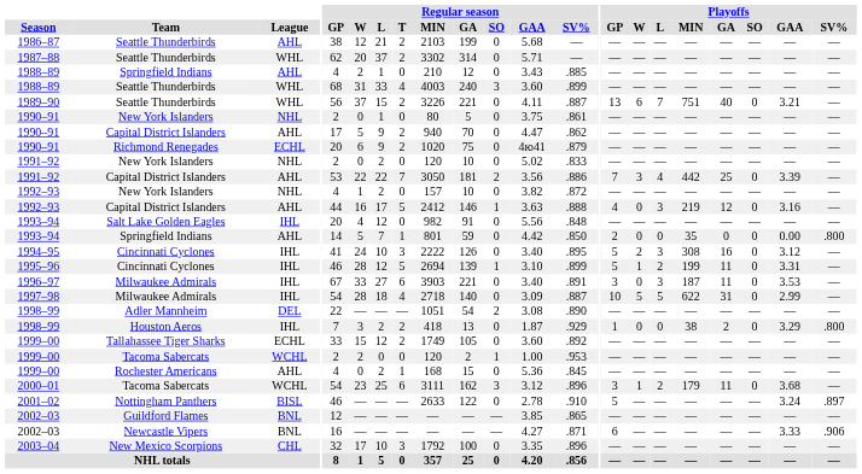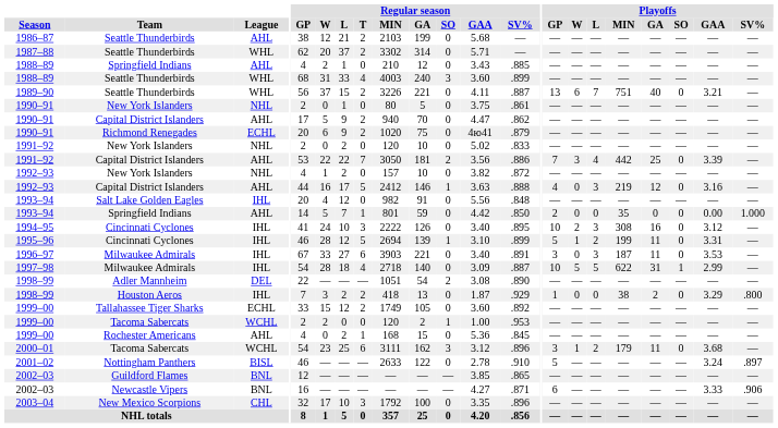1993–94 / Springfield Indians | Playoffs / SV%: .800 -> 1.000
1994–95 | Playoffs / GP: 5 -> 10
1997–98 | Playoffs / SO: 0 -> 1
